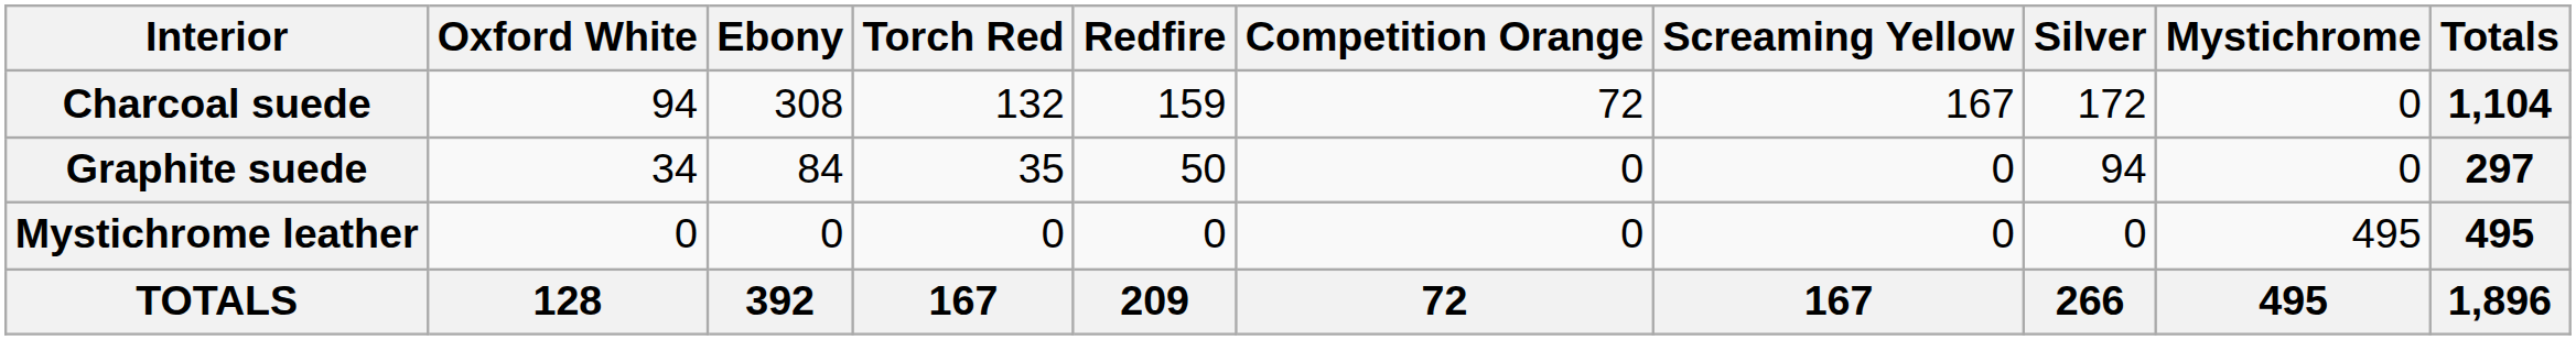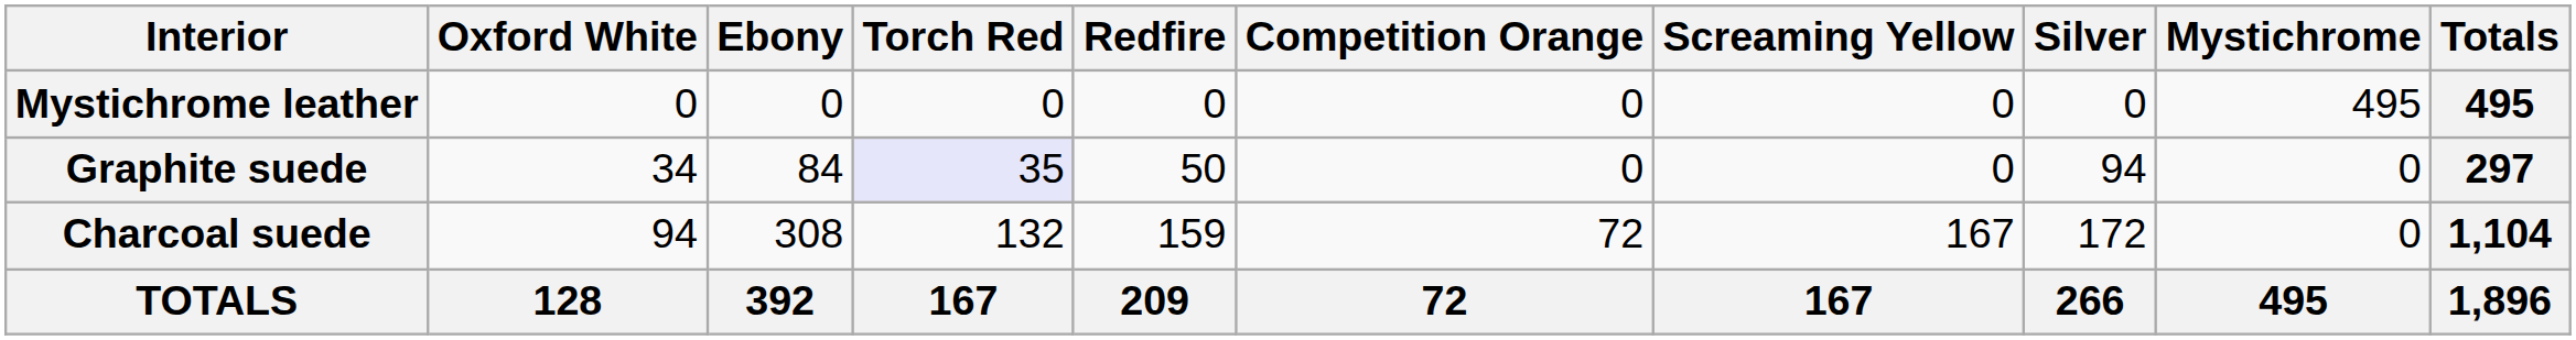rows swapped: Charcoal suede <-> Mystichrome leather
Graphite suede | Torch Red: no background -> lavender background
